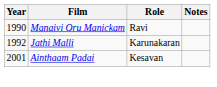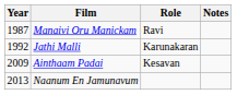Manaivi Oru Manickam | Year: 1990 -> 1987
Ainthaam Padai | Year: 2001 -> 2009
+ row: 2013 | Naanum En Jamunavum
